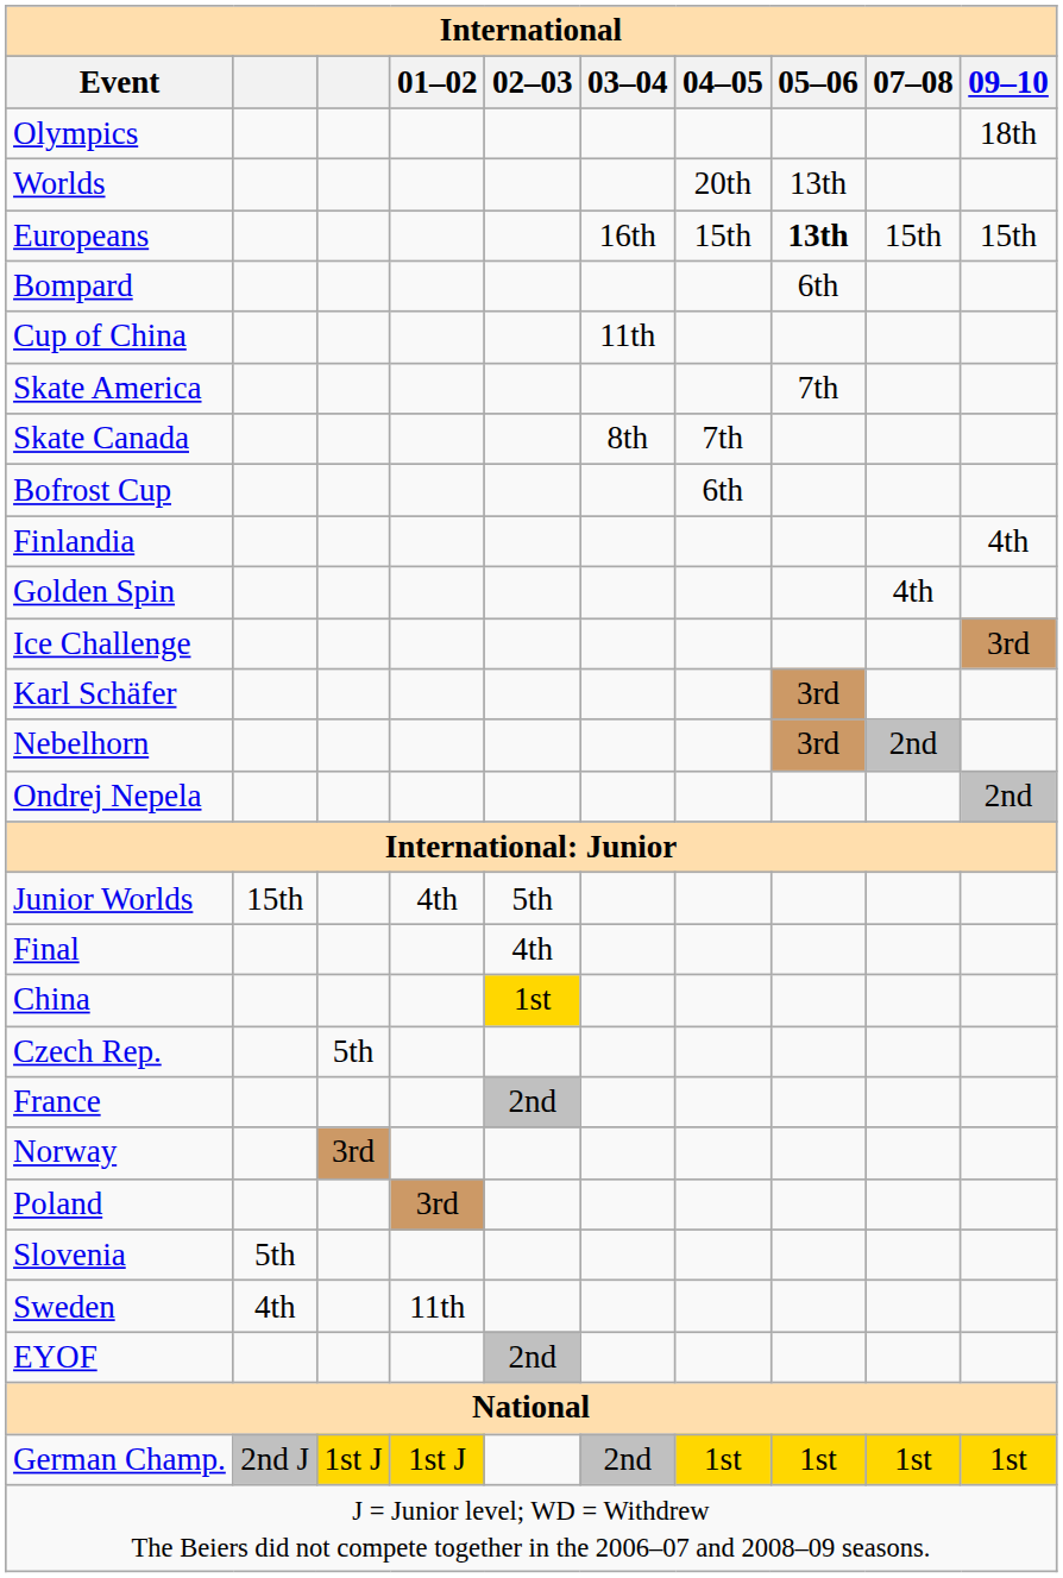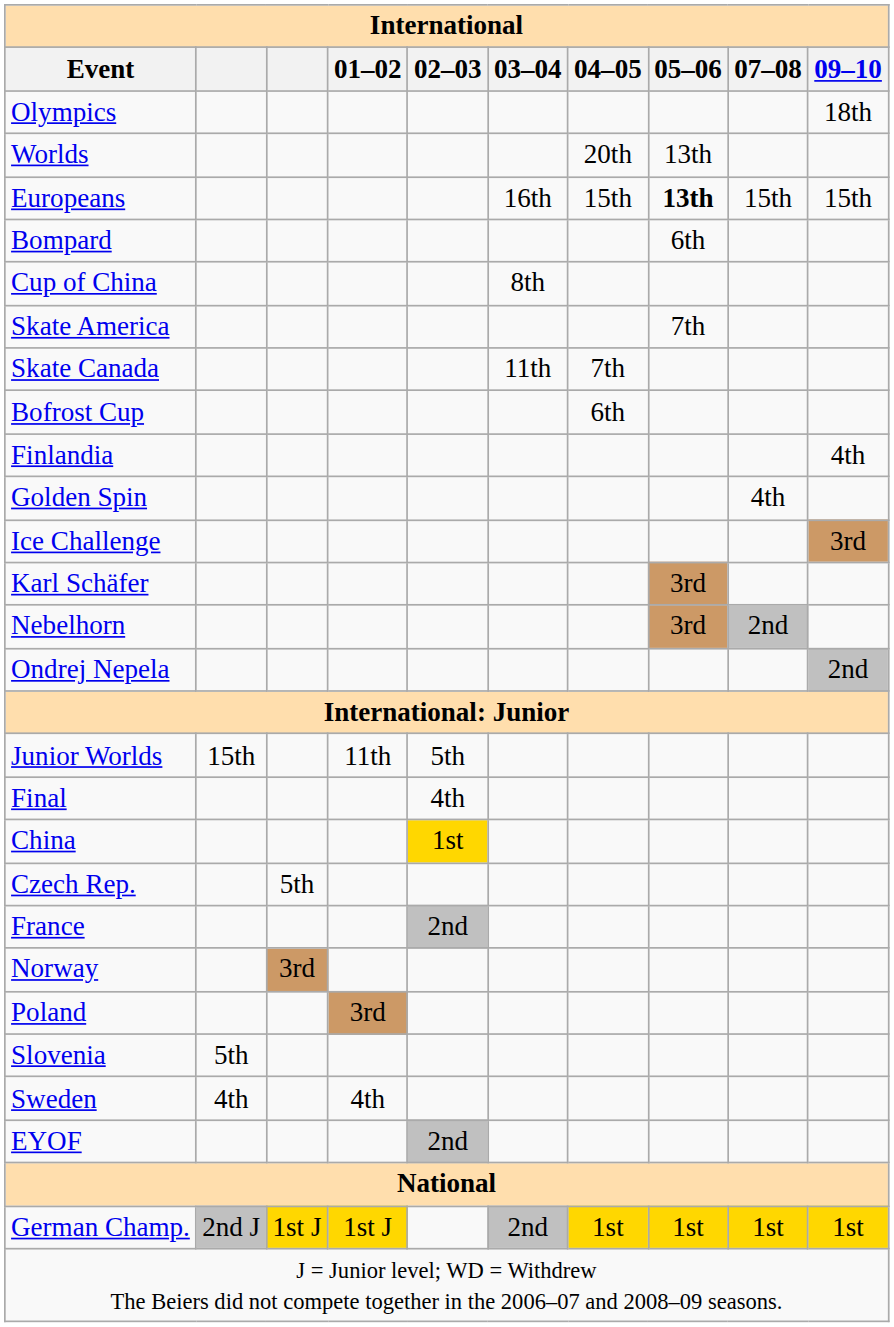Cup of China | 03–04: 11th -> 8th
Skate Canada | 03–04: 8th -> 11th
Junior Worlds | 01–02: 4th -> 11th
Sweden | 01–02: 11th -> 4th
